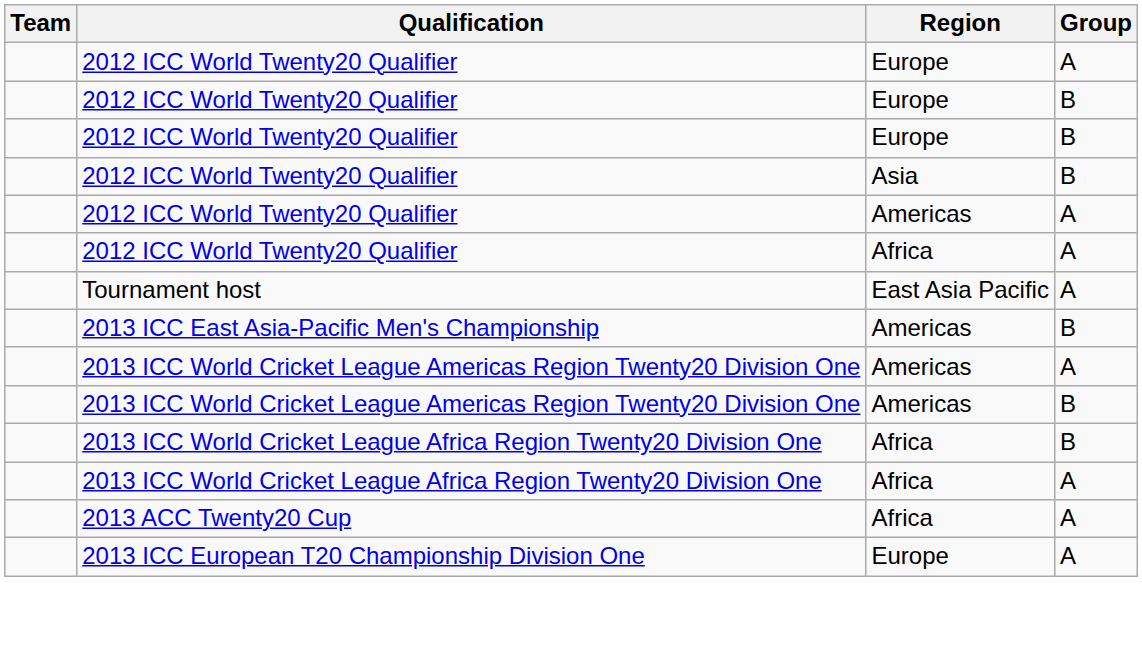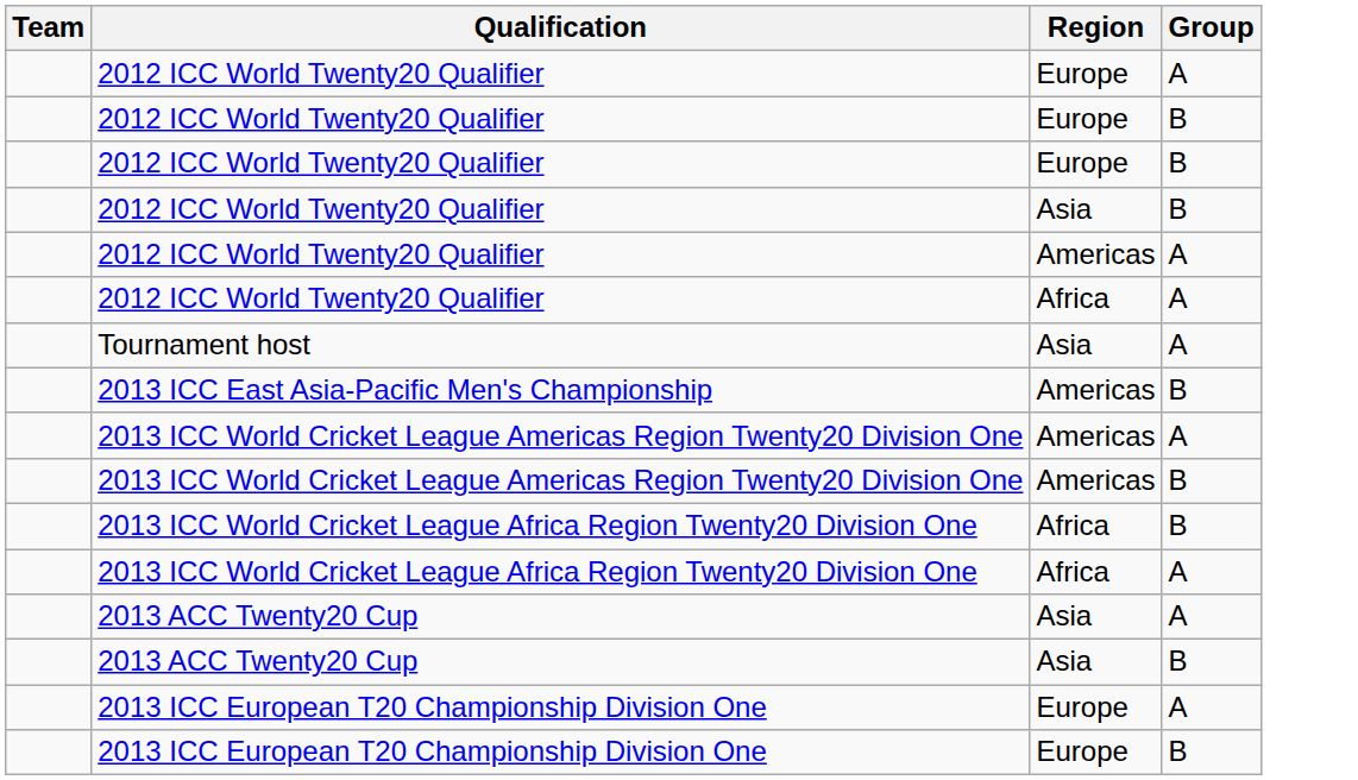Tournament host | Region: East Asia Pacific -> Asia
2013 ACC Twenty20 Cup / A | Region: Africa -> Asia
+ row: 2013 ACC Twenty20 Cup | Asia | B
+ row: 2013 ICC European T20 Championship Division One | Europe | B
